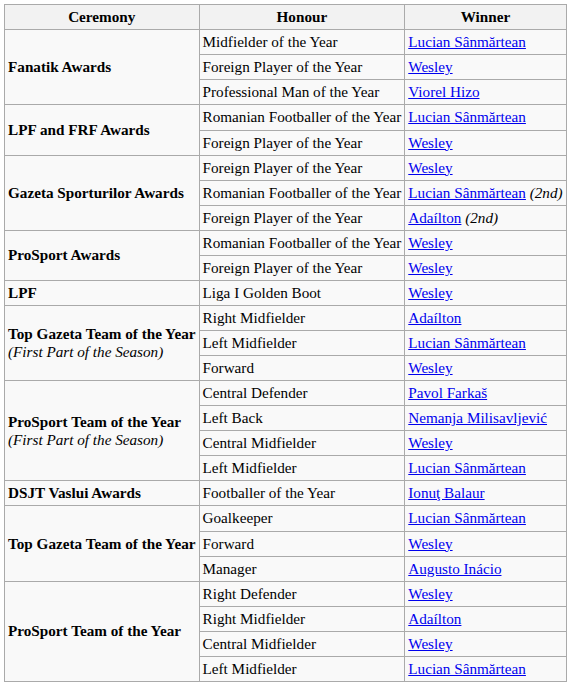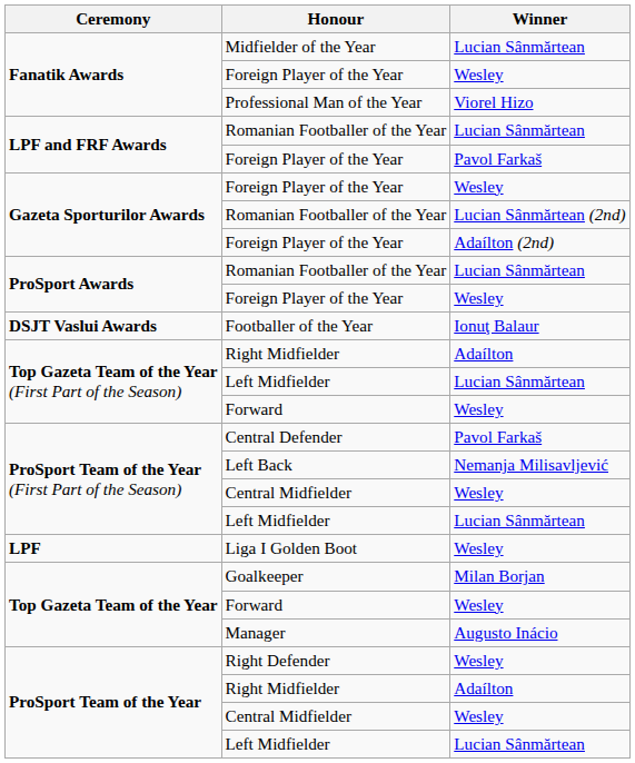LPF and FRF Awards / Foreign Player of the Year | Winner: Wesley -> Pavol Farkaš
ProSport Awards / Romanian Footballer of the Year | Winner: Wesley -> Lucian Sânmărtean
rows swapped: Footballer of the Year <-> Liga I Golden Boot
Goalkeeper | Winner: Lucian Sânmărtean -> Milan Borjan
